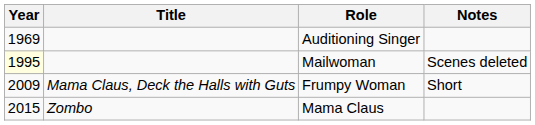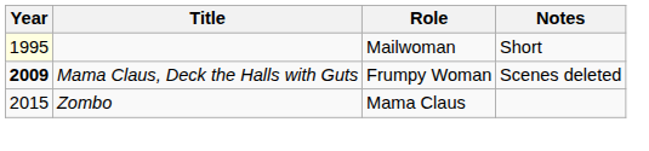- row: 1969 | Auditioning Singer
Mailwoman | Notes: Scenes deleted -> Short
Frumpy Woman | Year: normal -> bold
Frumpy Woman | Notes: Short -> Scenes deleted
